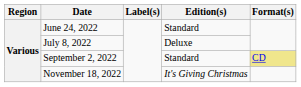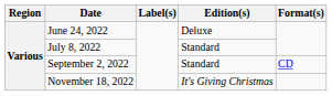June 24, 2022 | Edition(s): Standard -> Deluxe
July 8, 2022 | Edition(s): Deluxe -> Standard
September 2, 2022 | Format(s): khaki background -> no background
